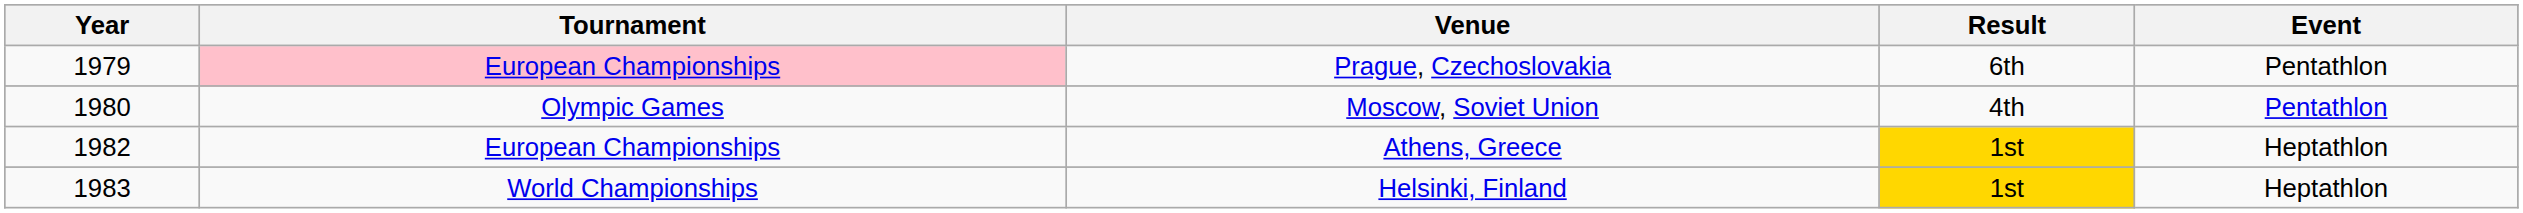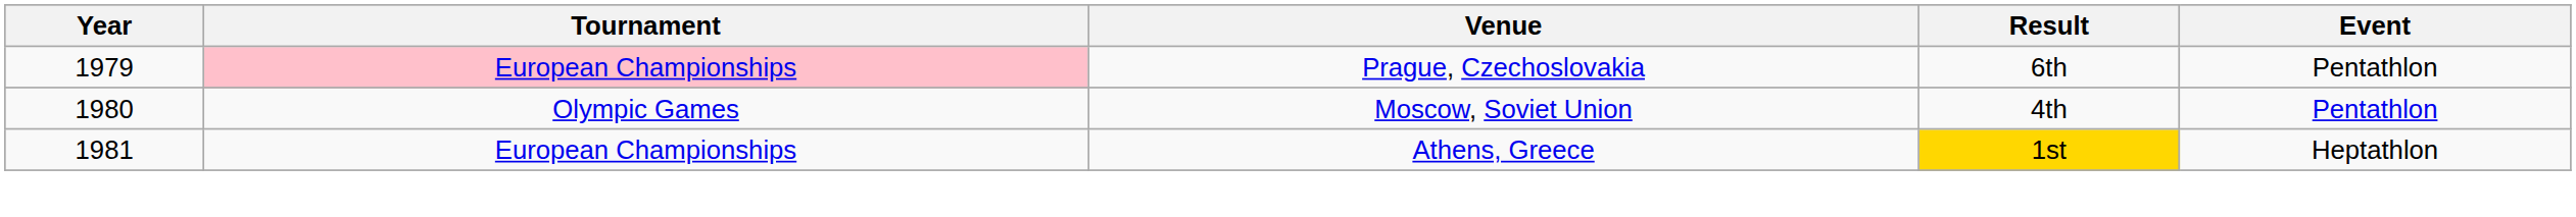Athens, Greece | Year: 1982 -> 1981
- row: 1983 | World Championships | Helsinki, Finland | 1st | Heptathlon
